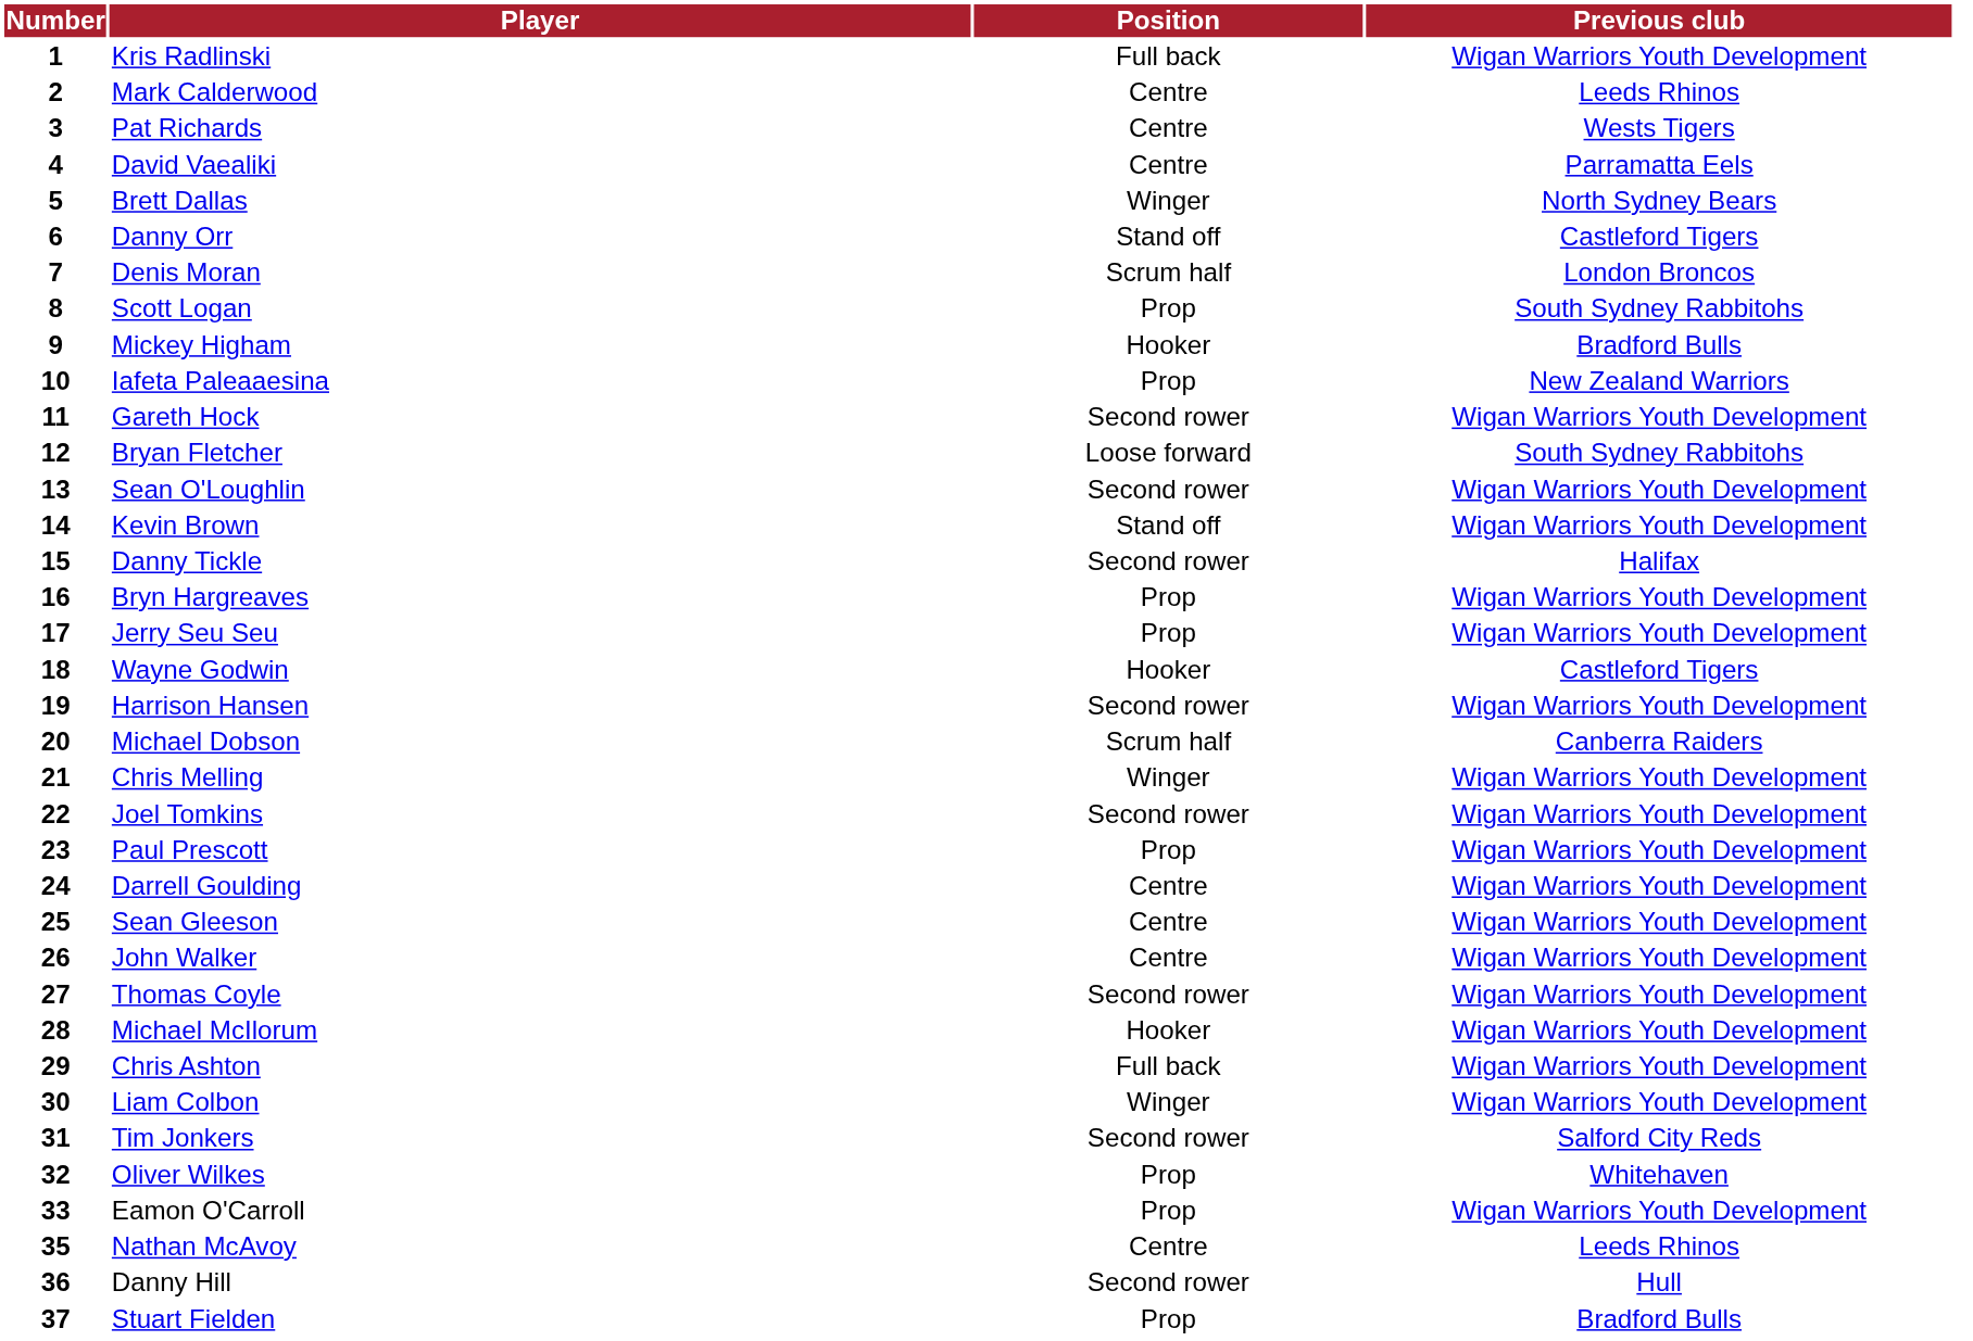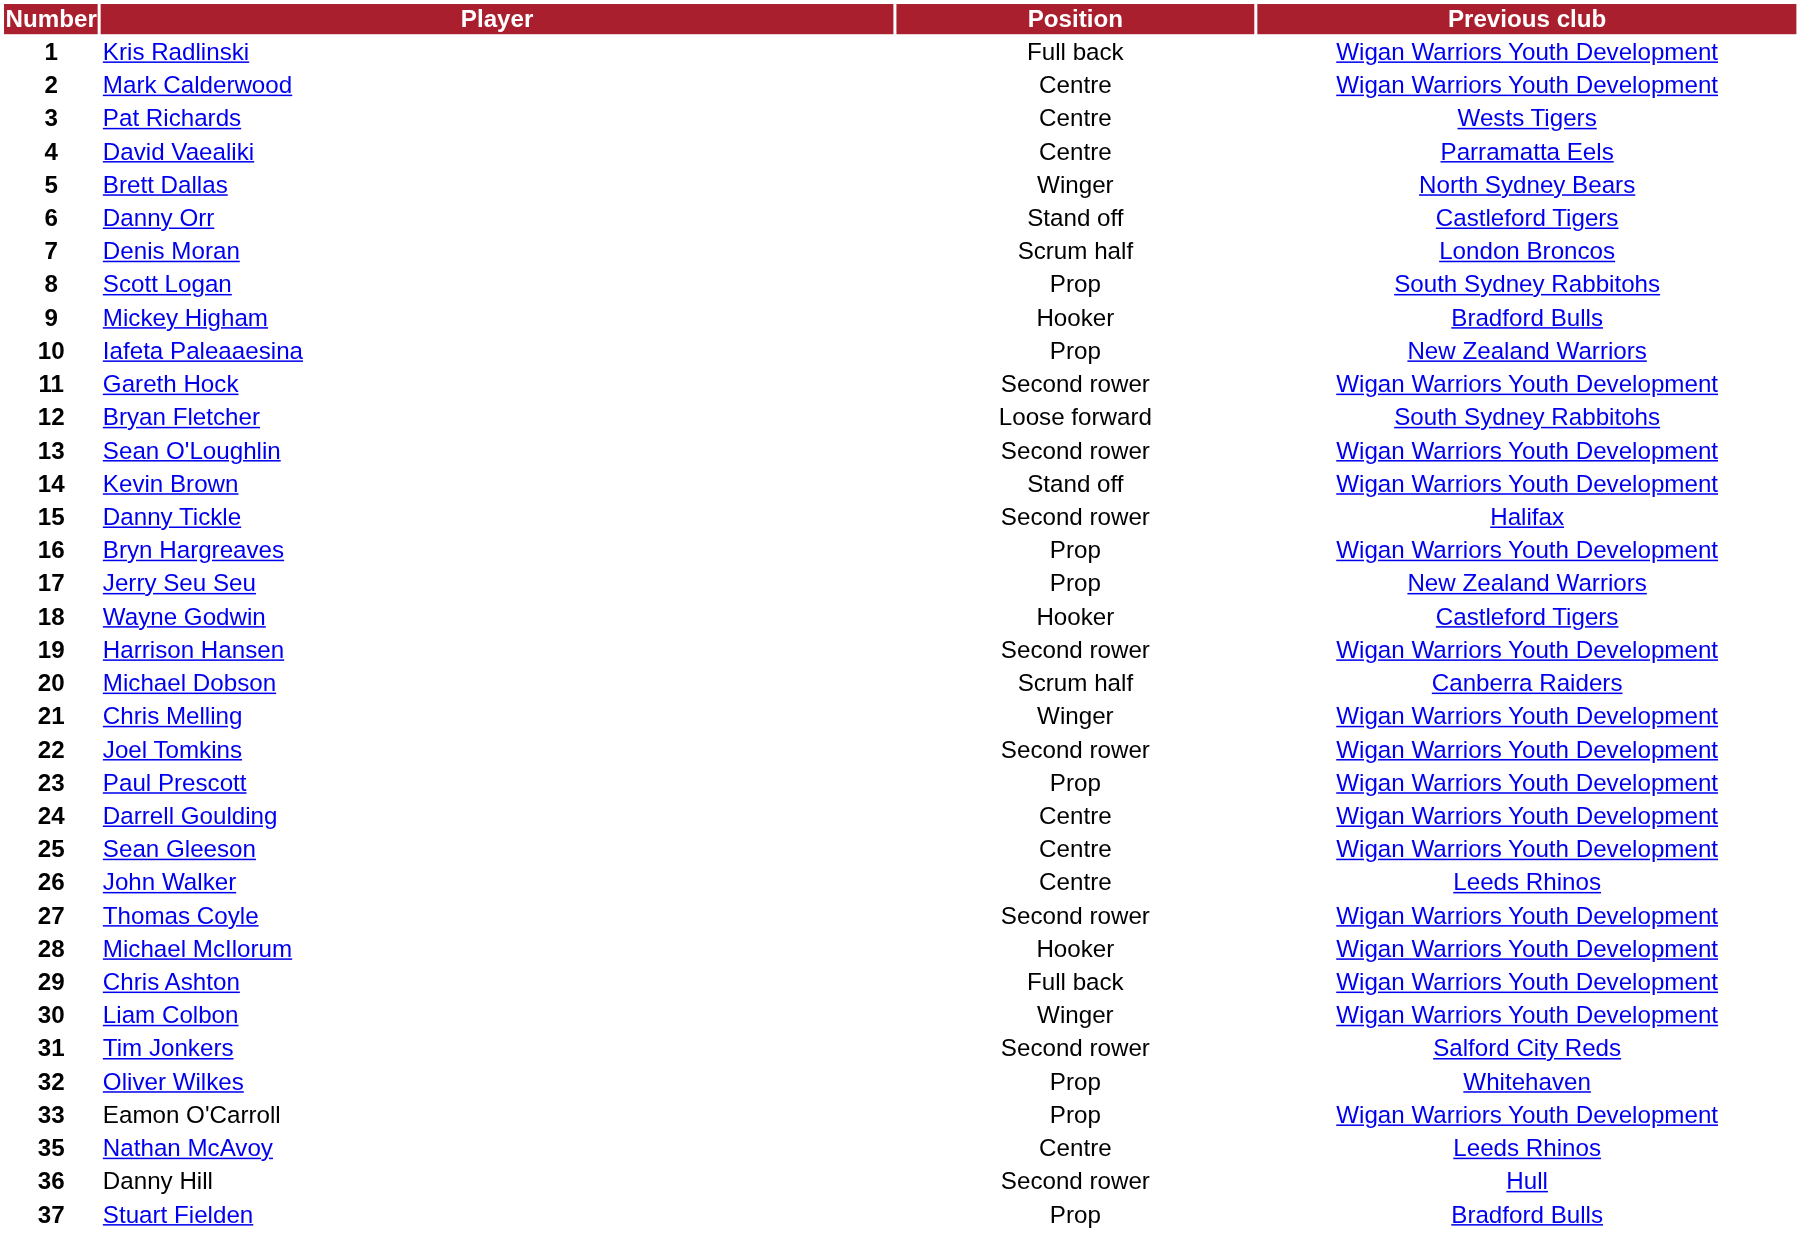Mark Calderwood | Previous club: Leeds Rhinos -> Wigan Warriors Youth Development
Jerry Seu Seu | Previous club: Wigan Warriors Youth Development -> New Zealand Warriors
John Walker | Previous club: Wigan Warriors Youth Development -> Leeds Rhinos
